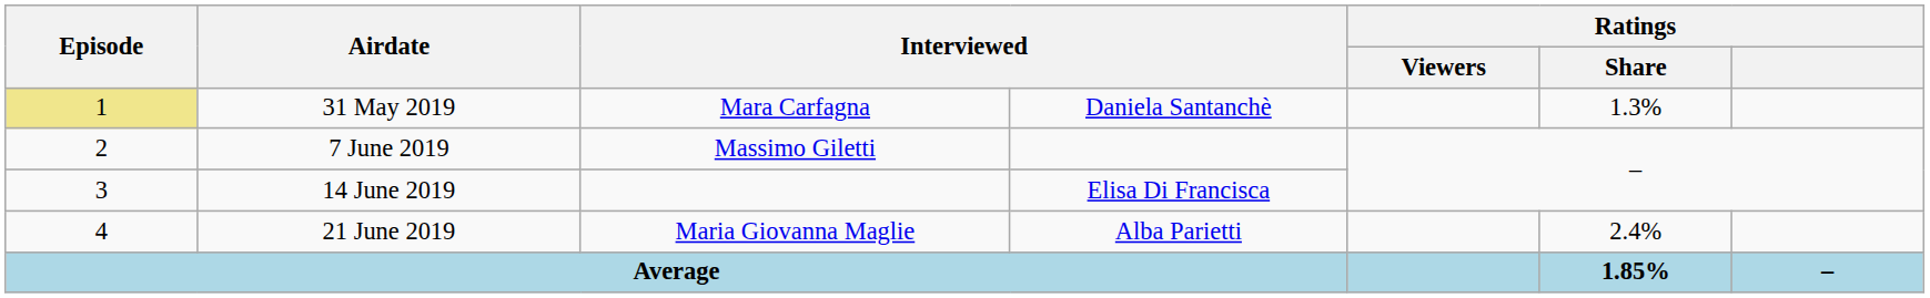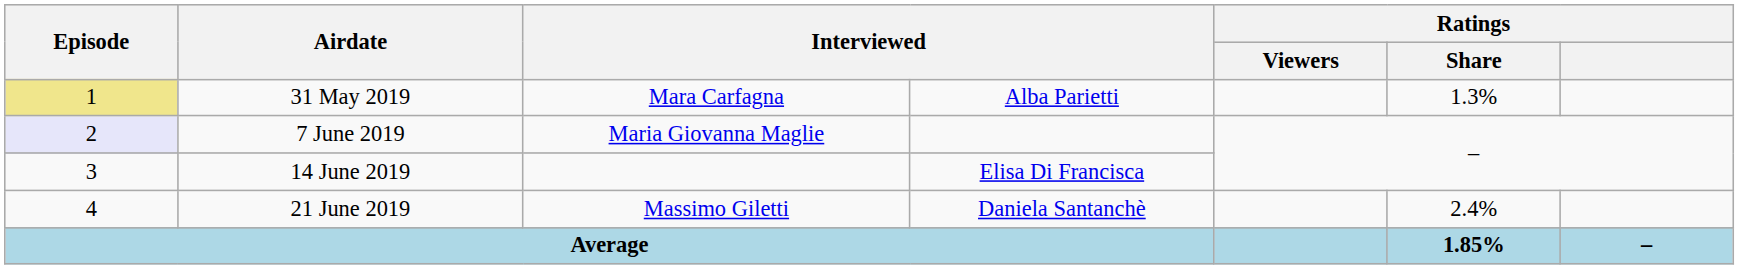31 May 2019 | column 4: Daniela Santanchè -> Alba Parietti
7 June 2019 | Episode: no background -> lavender background
7 June 2019 | column 3: Massimo Giletti -> Maria Giovanna Maglie
21 June 2019 | column 3: Maria Giovanna Maglie -> Massimo Giletti
21 June 2019 | column 4: Alba Parietti -> Daniela Santanchè
